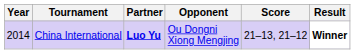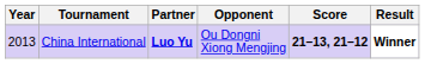China International | Year: 2014 -> 2013
China International | Score: normal -> bold
